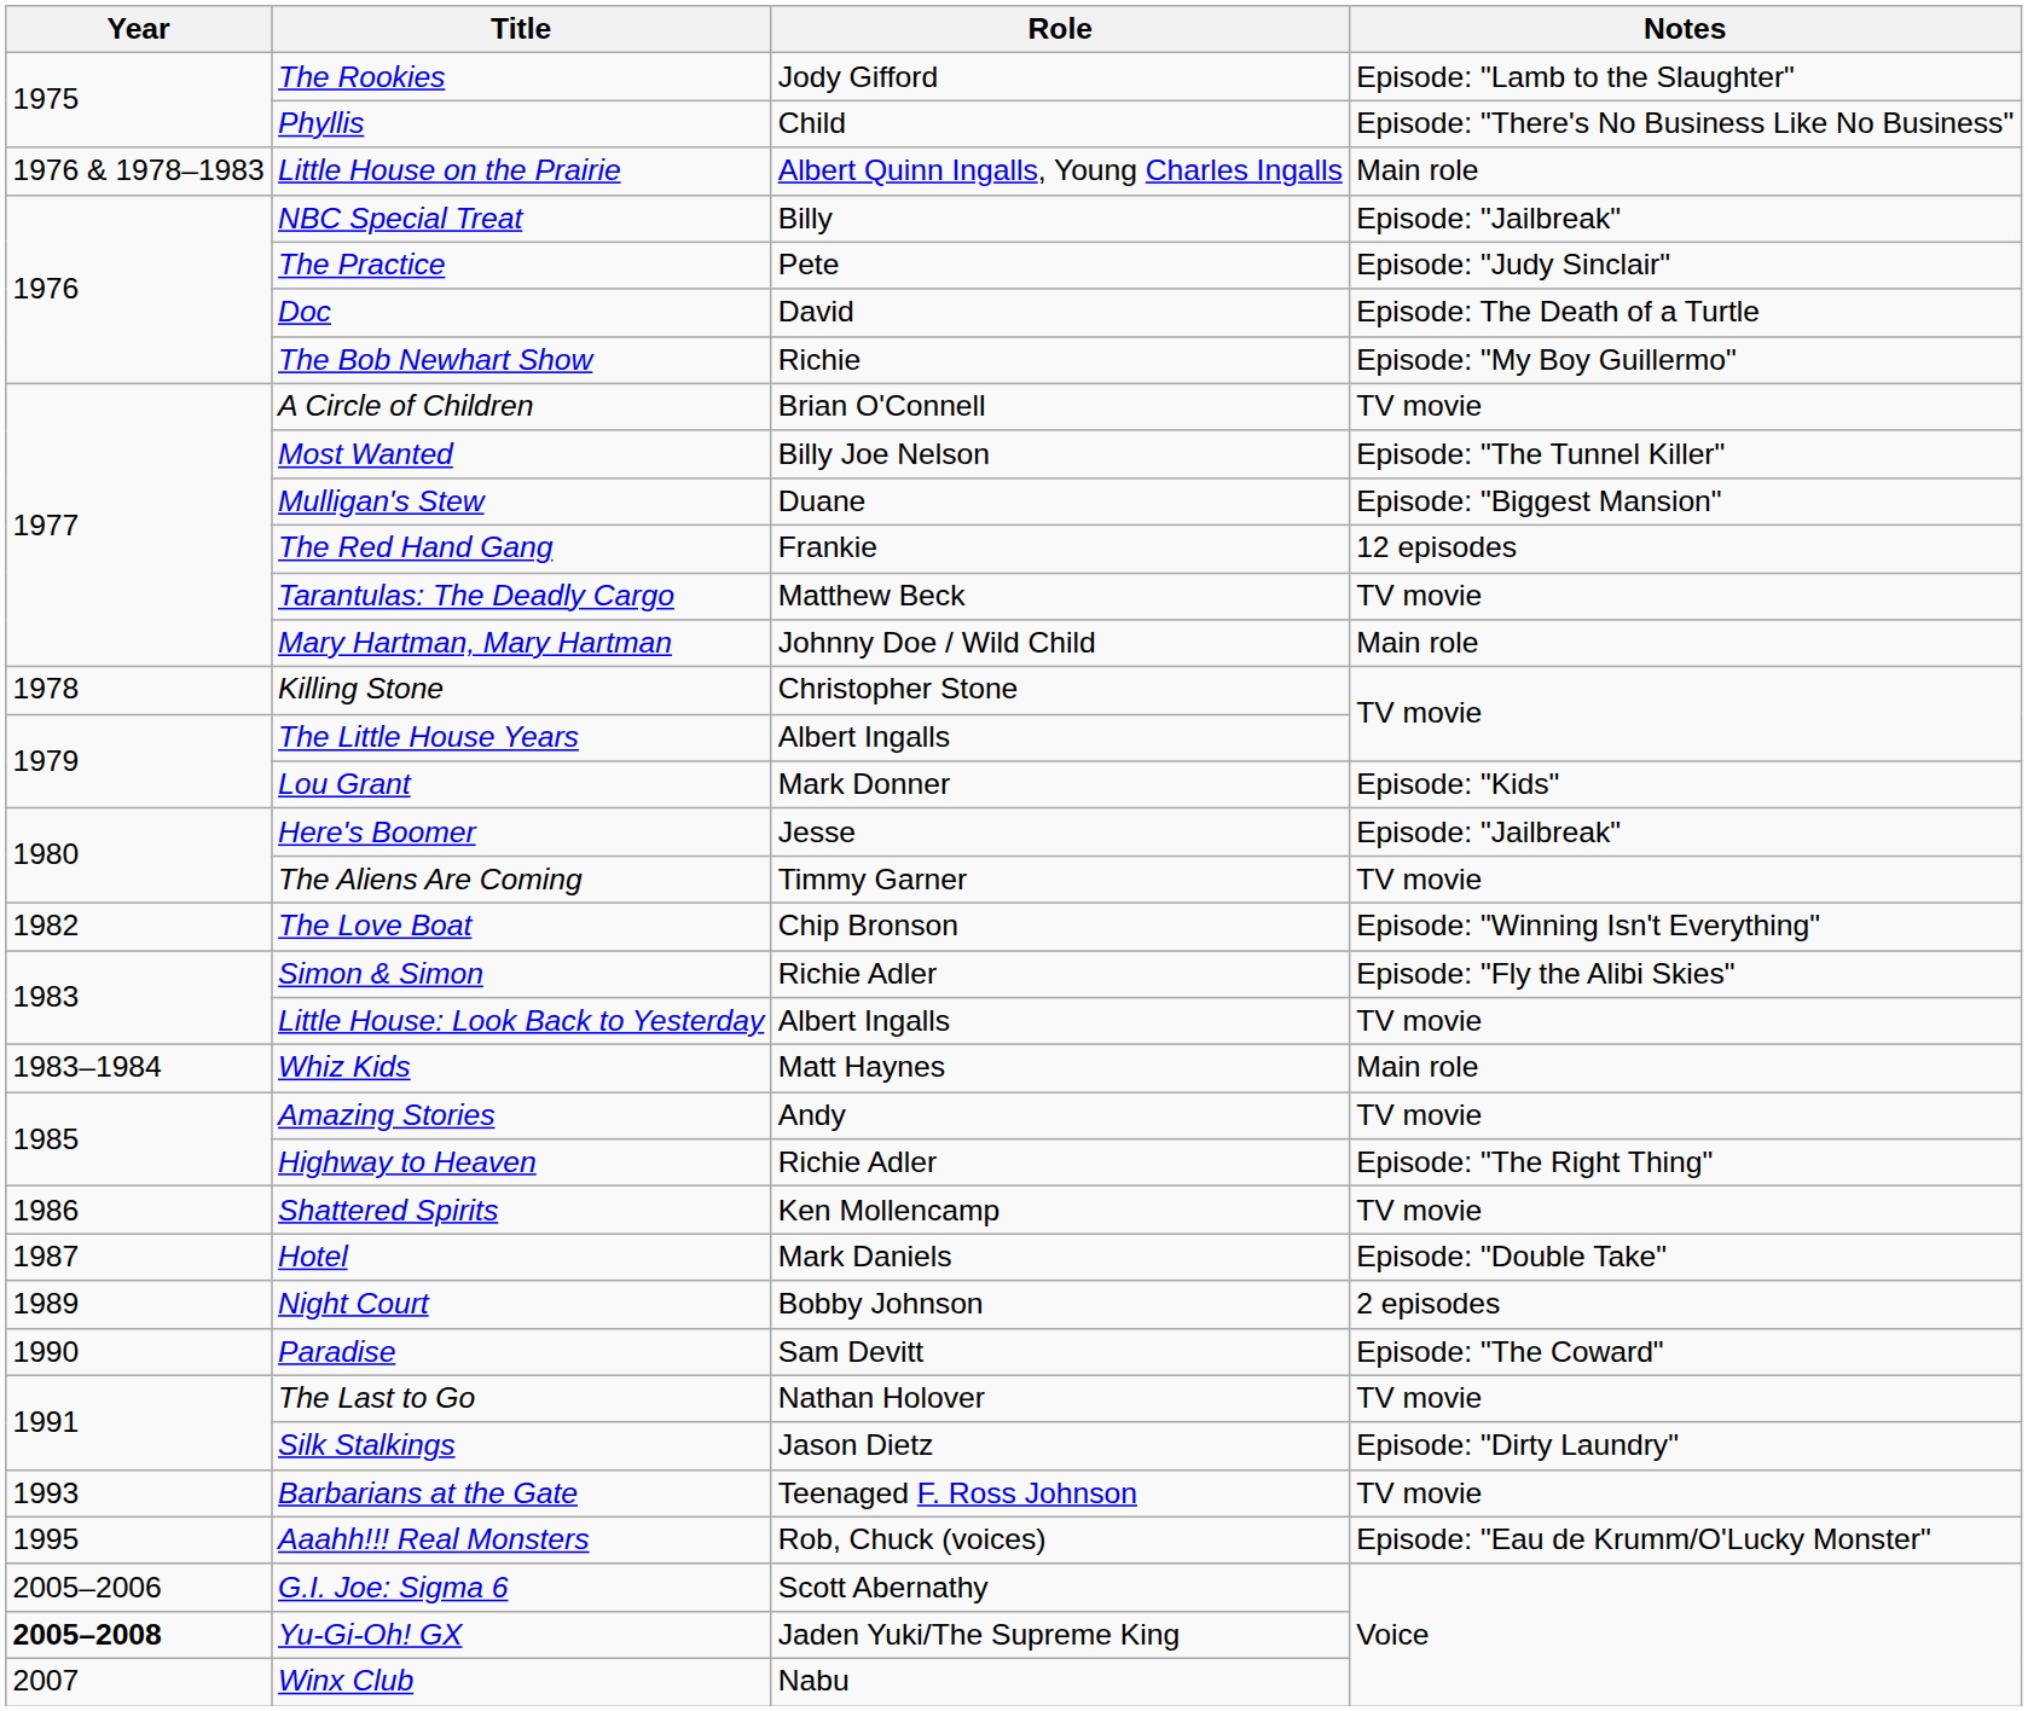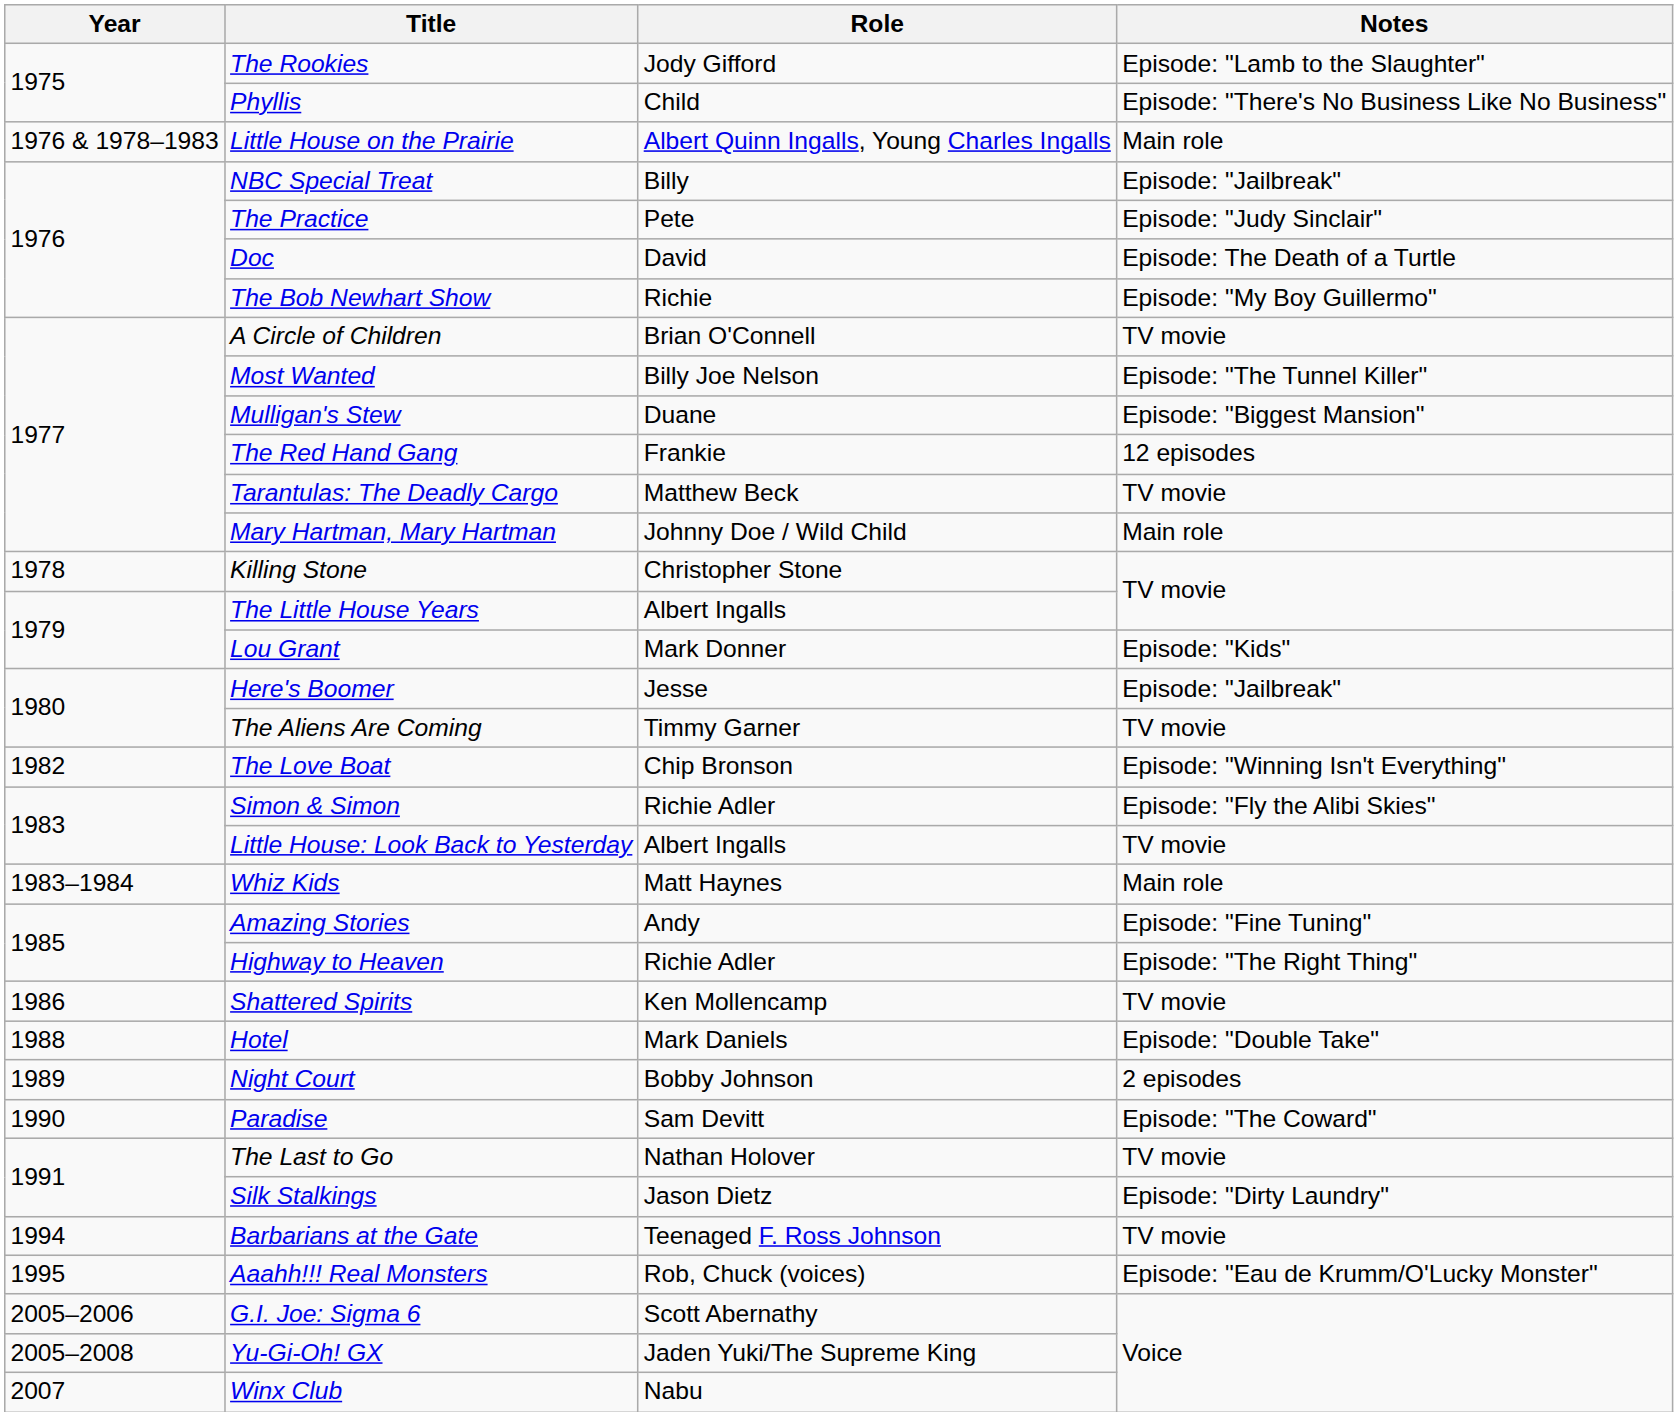Amazing Stories | Notes: TV movie -> Episode: "Fine Tuning"
Hotel | Year: 1987 -> 1988
Barbarians at the Gate | Year: 1993 -> 1994
Yu-Gi-Oh! GX | Year: bold -> normal
